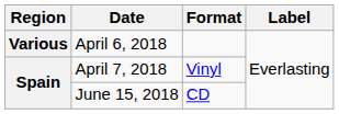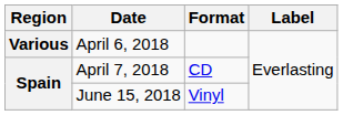April 7, 2018 | Format: Vinyl -> CD
June 15, 2018 | Format: CD -> Vinyl
